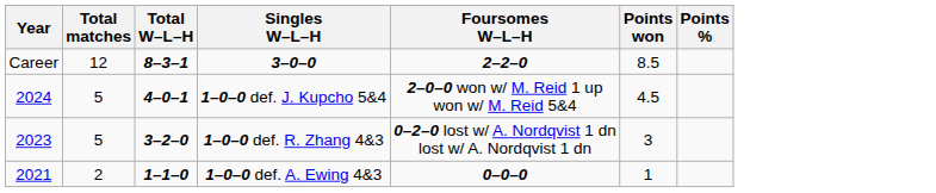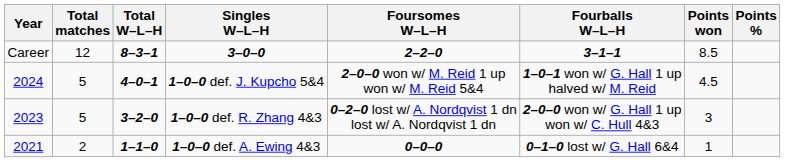+ column: Fourballs W–L–H | 3–1–1 | 1–0–1 won w/ G. Hall 1 up halved w/ M. Reid | 2–0–0 won w/ G. Hall 1 up won w/ C. Hull 4&3 | 0–1–0 lost w/ G. Hall 6&4
